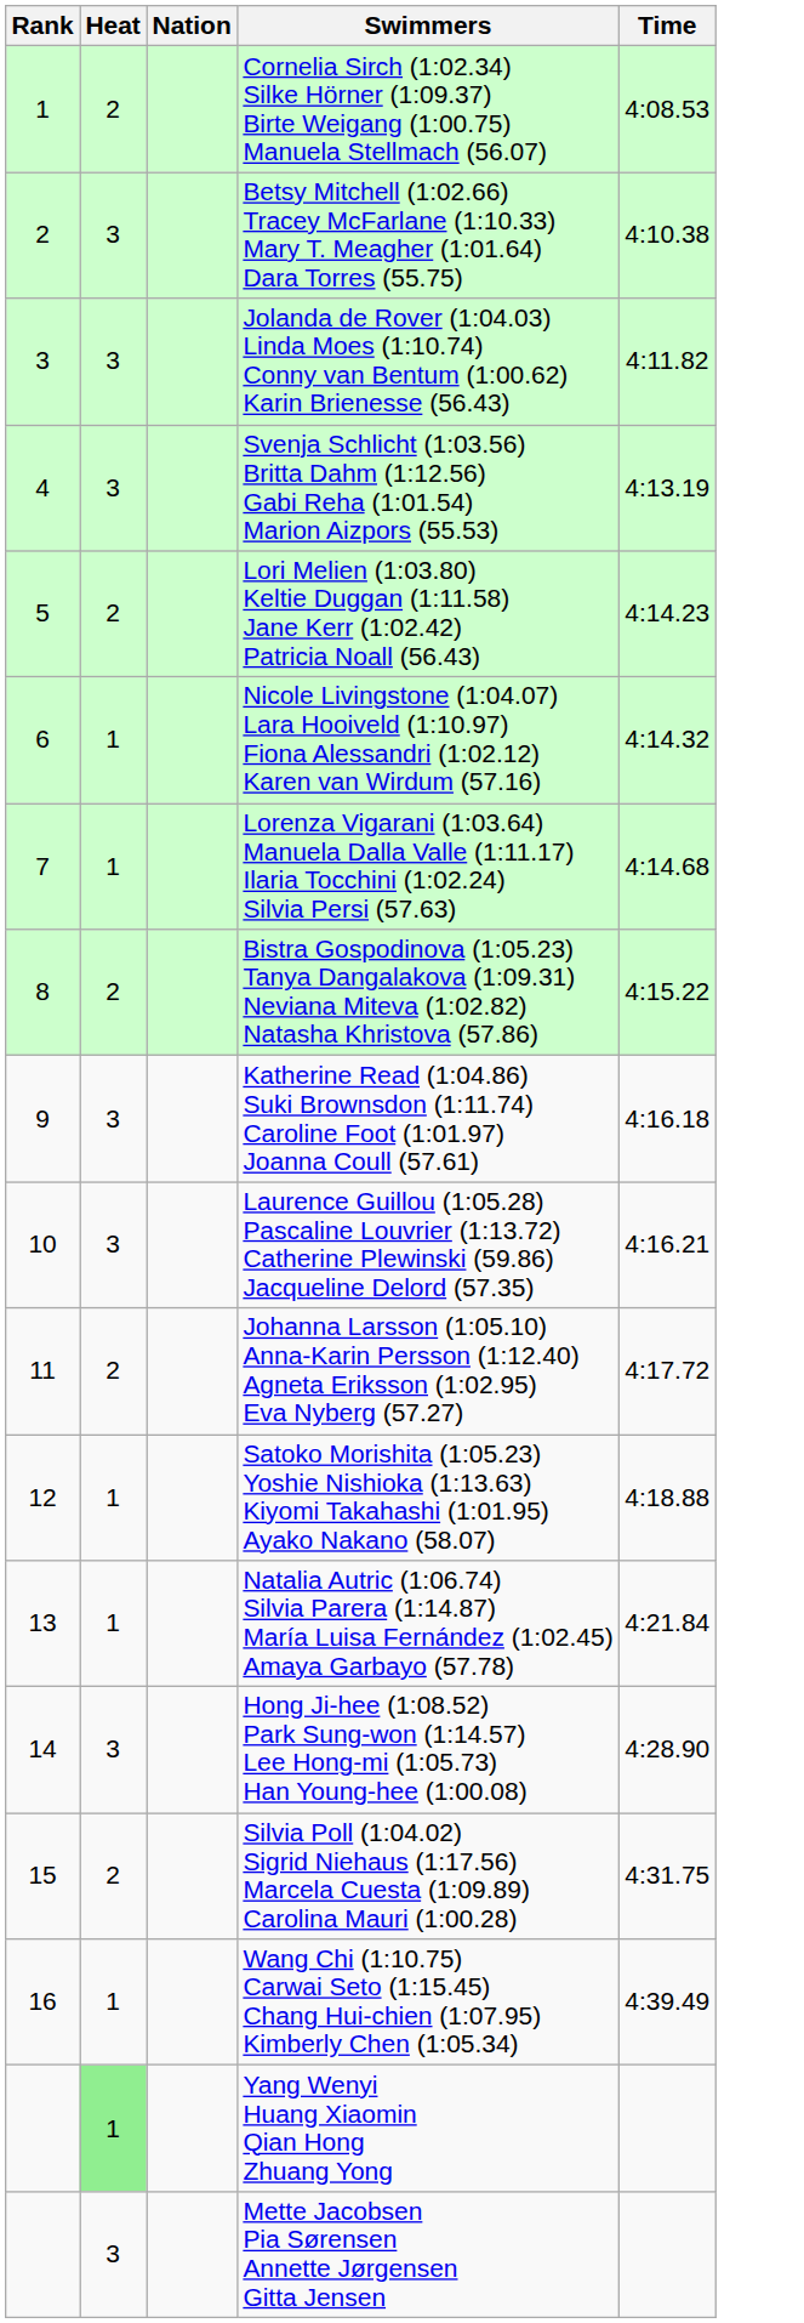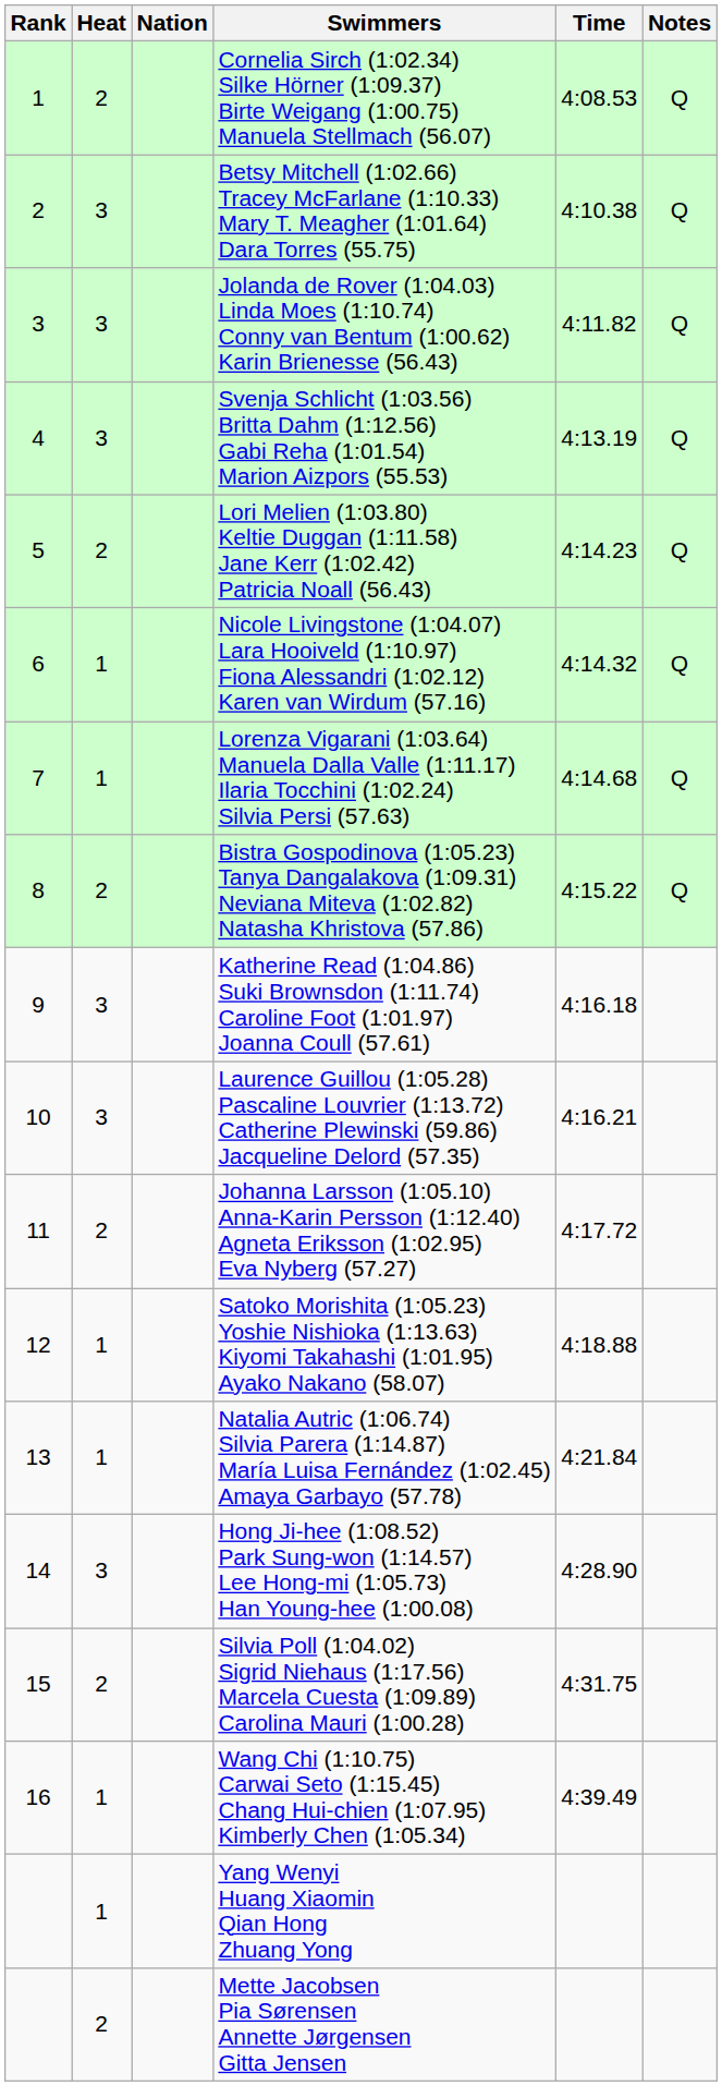+ column: Notes | Q | Q | Q | Q | Q | Q | Q | Q
Yang Wenyi Huang Xiaomin Qian Hong Zhuang Yong | Heat: lightgreen background -> no background
Mette Jacobsen Pia Sørensen Annette Jørgensen Gitta Jensen | Heat: 3 -> 2
